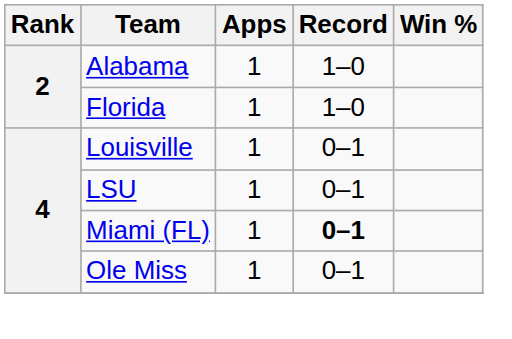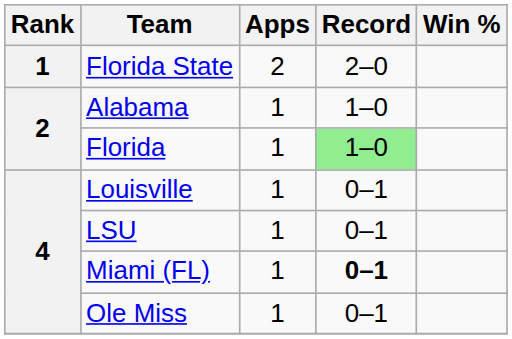+ row: 1 | Florida State | 2 | 2–0
Florida | Record: no background -> lightgreen background
